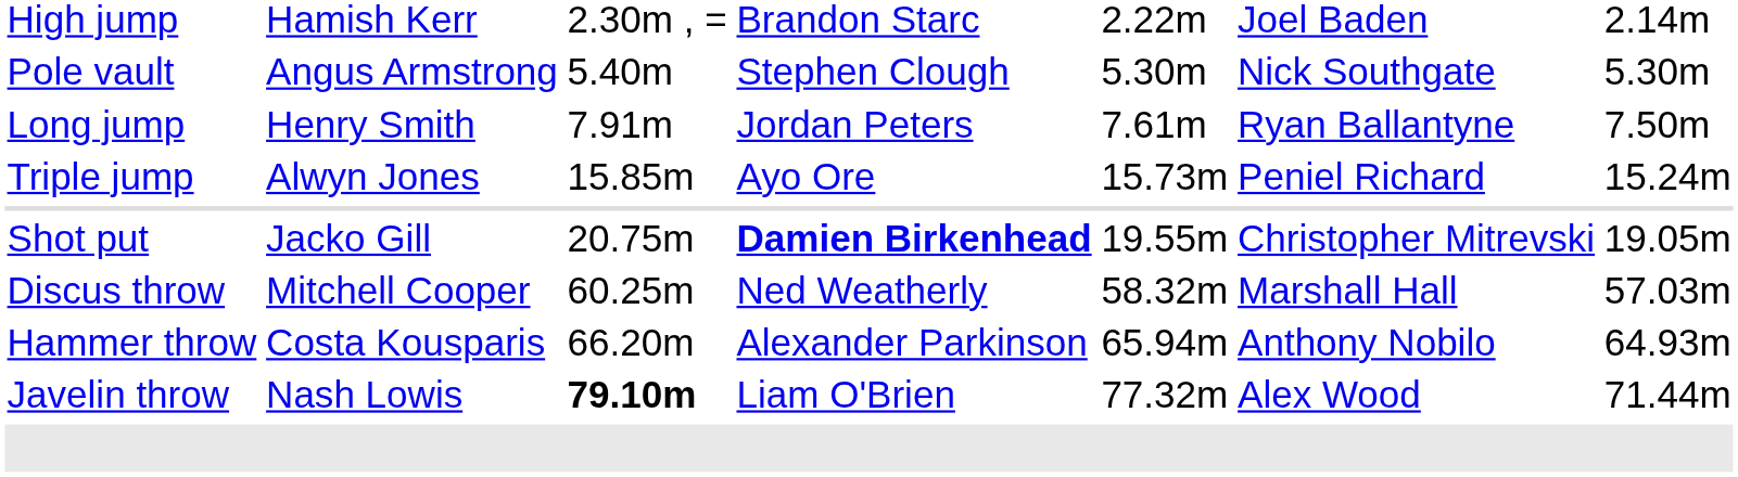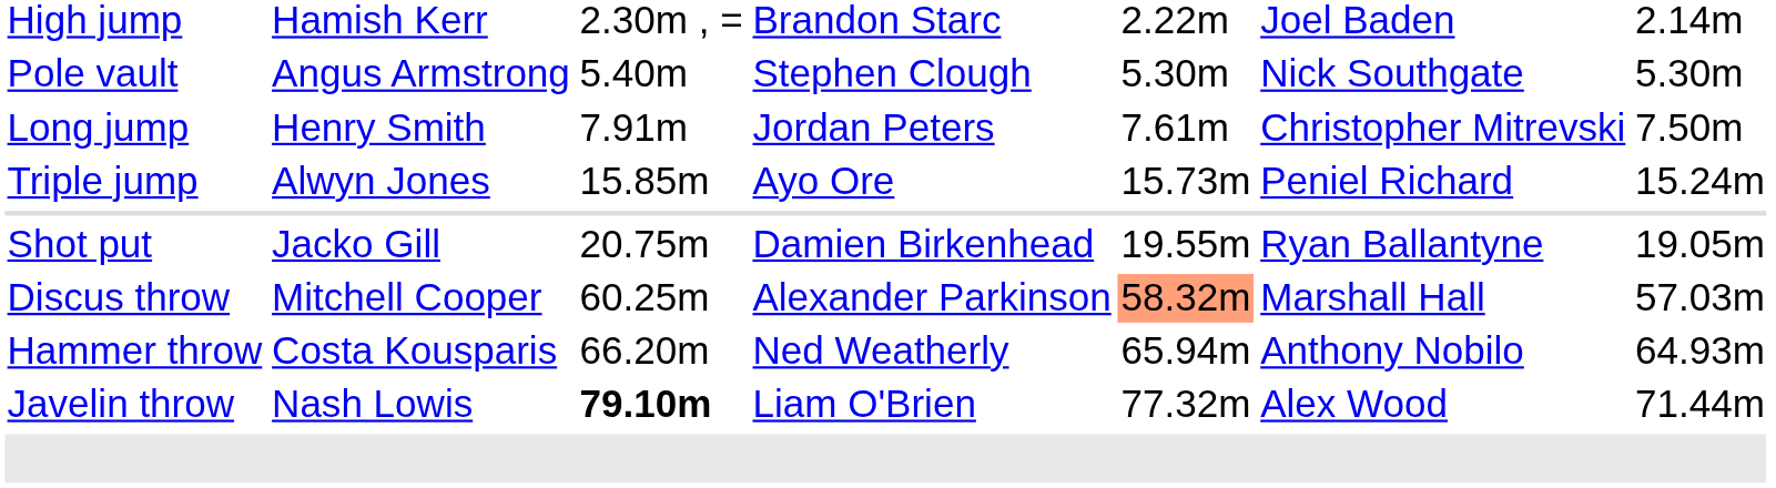Long jump | column 6: Ryan Ballantyne -> Christopher Mitrevski
Shot put | column 4: bold -> normal
Shot put | column 6: Christopher Mitrevski -> Ryan Ballantyne
Discus throw | column 4: Ned Weatherly -> Alexander Parkinson
Discus throw | column 5: no background -> lightsalmon background
Hammer throw | column 4: Alexander Parkinson -> Ned Weatherly
